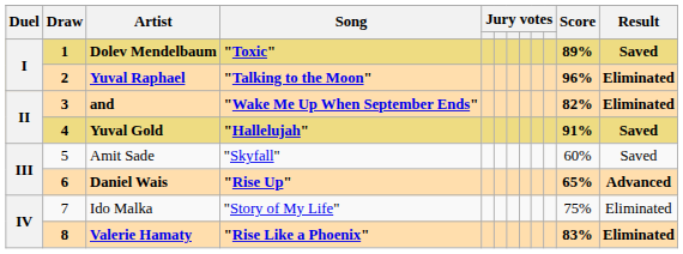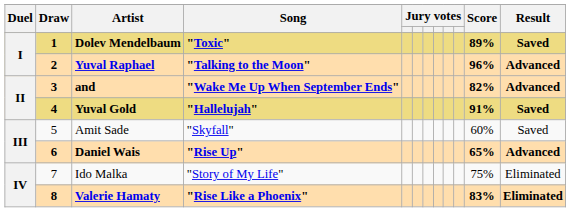Yuval Raphael | Result: Eliminated -> Advanced
and | Result: Eliminated -> Advanced
